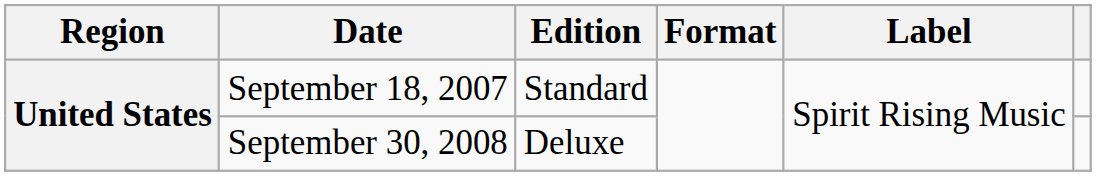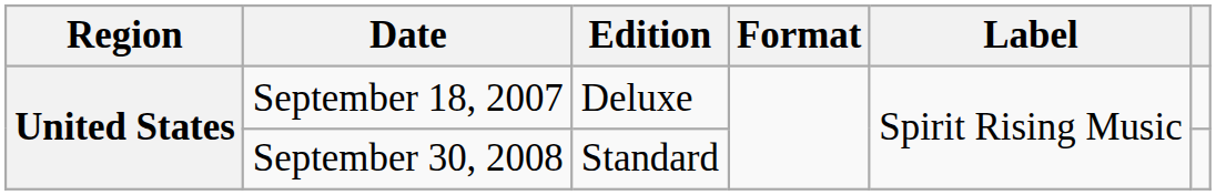September 18, 2007 | Edition: Standard -> Deluxe
September 30, 2008 | Edition: Deluxe -> Standard
